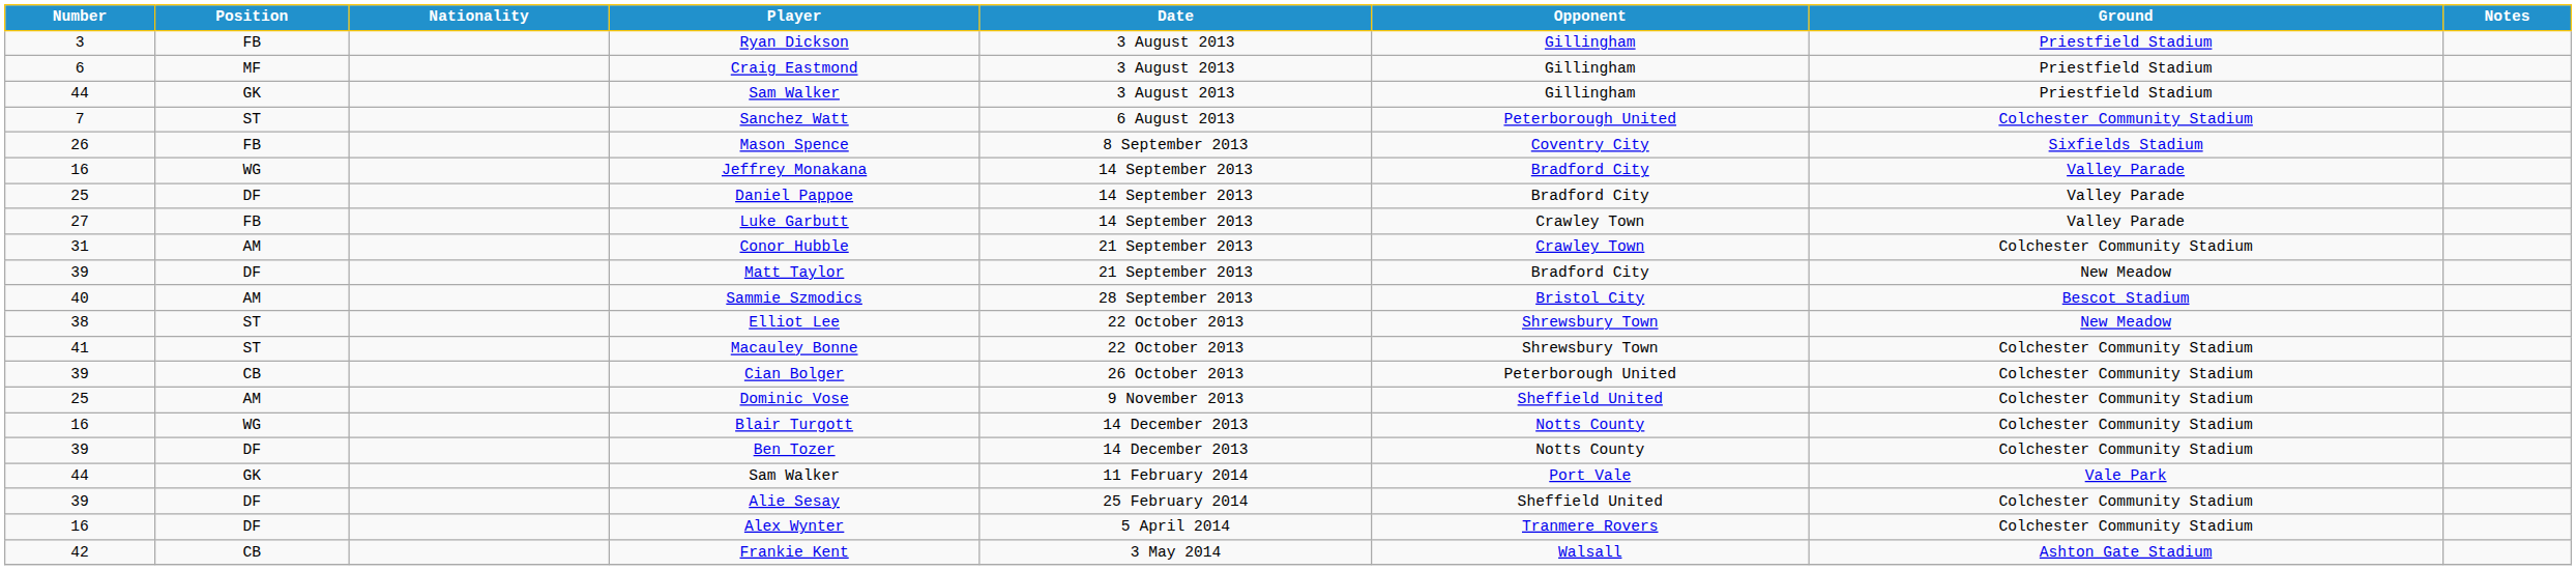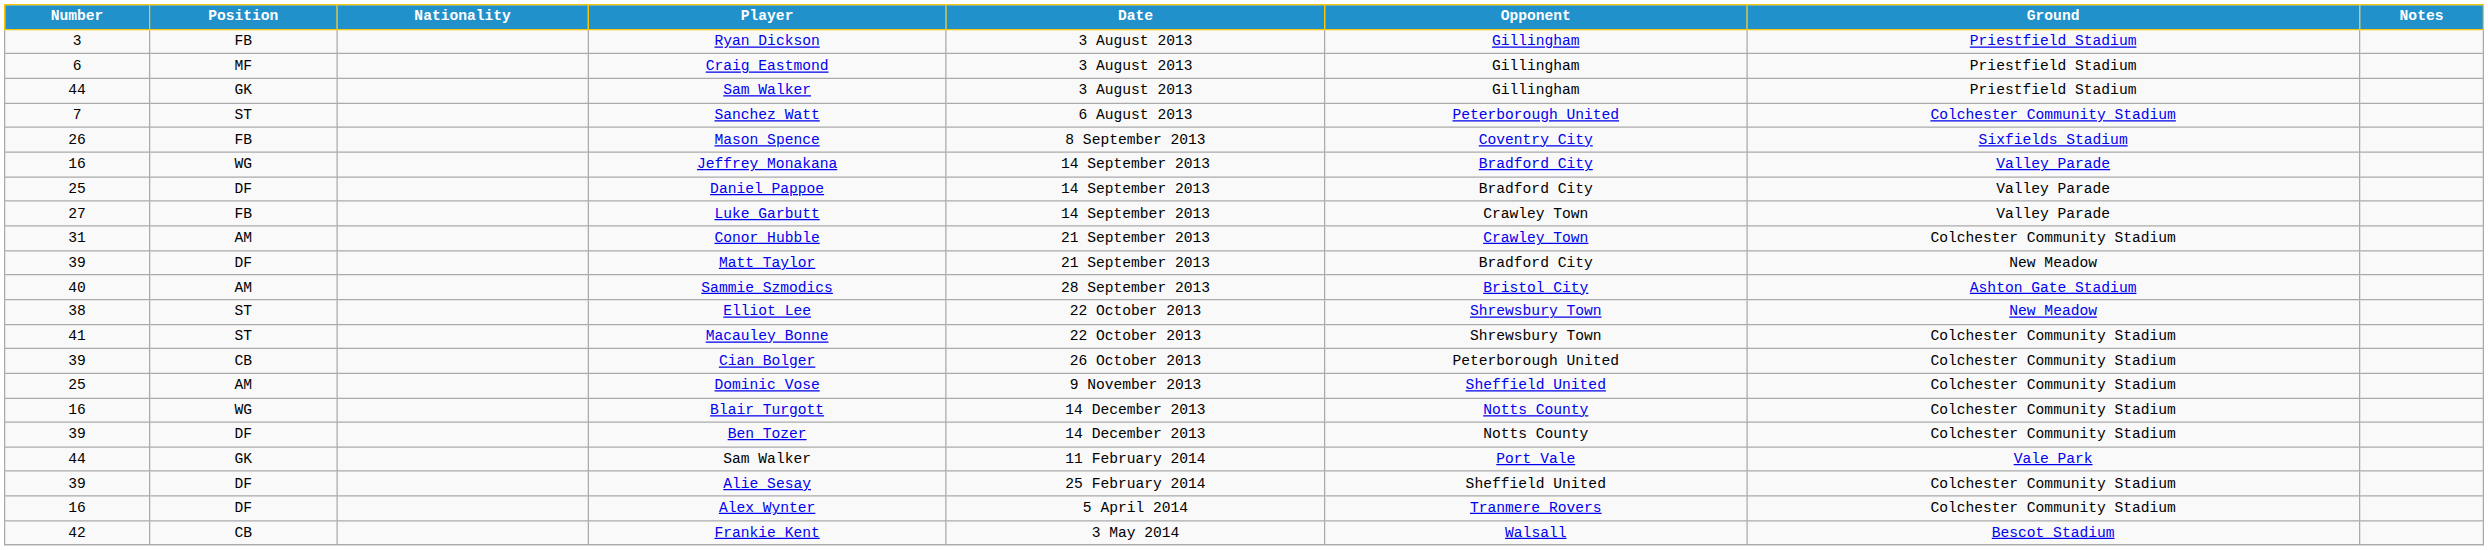Sammie Szmodics | Ground: Bescot Stadium -> Ashton Gate Stadium
Frankie Kent | Ground: Ashton Gate Stadium -> Bescot Stadium
